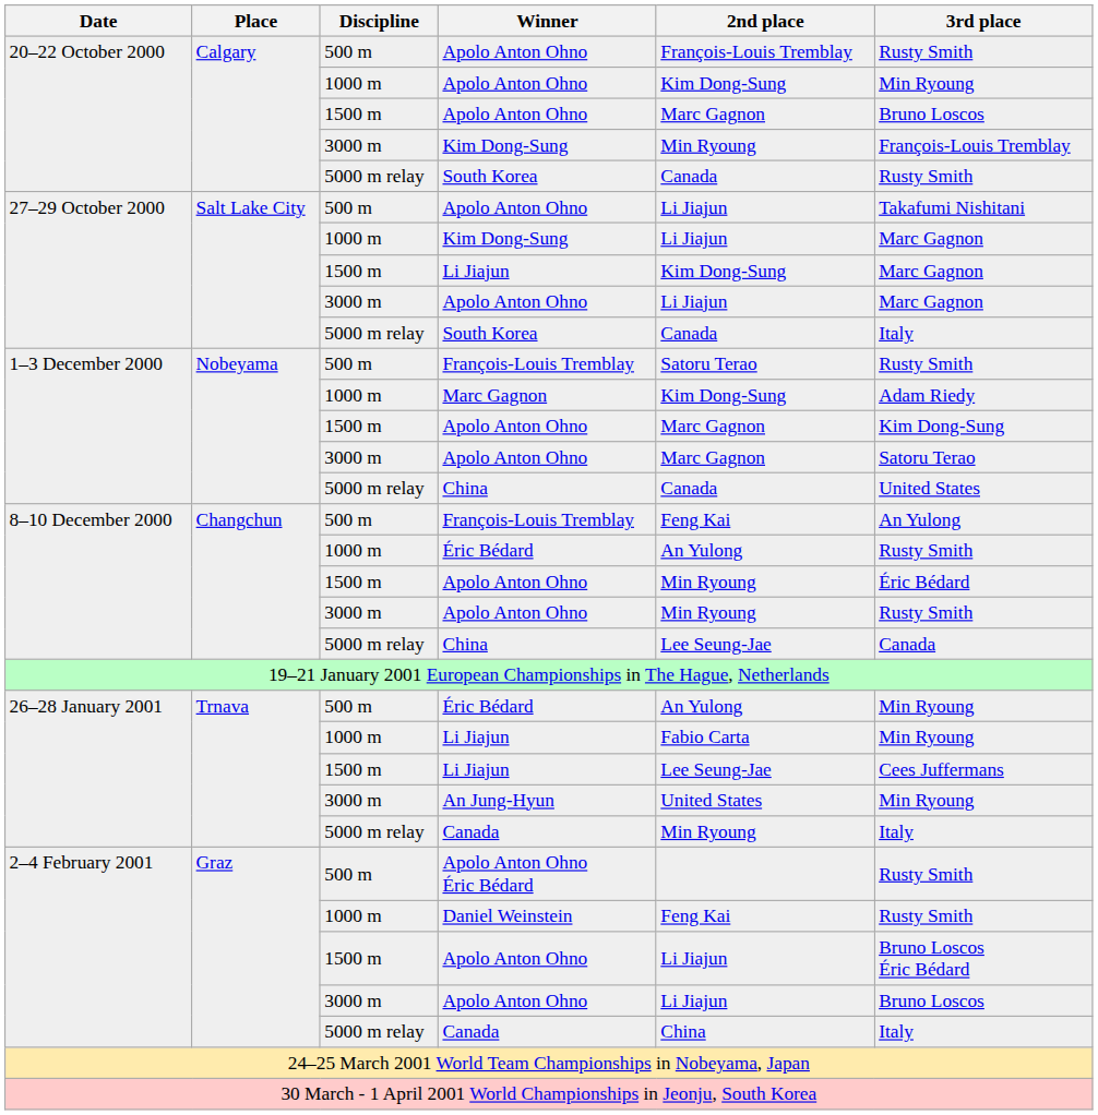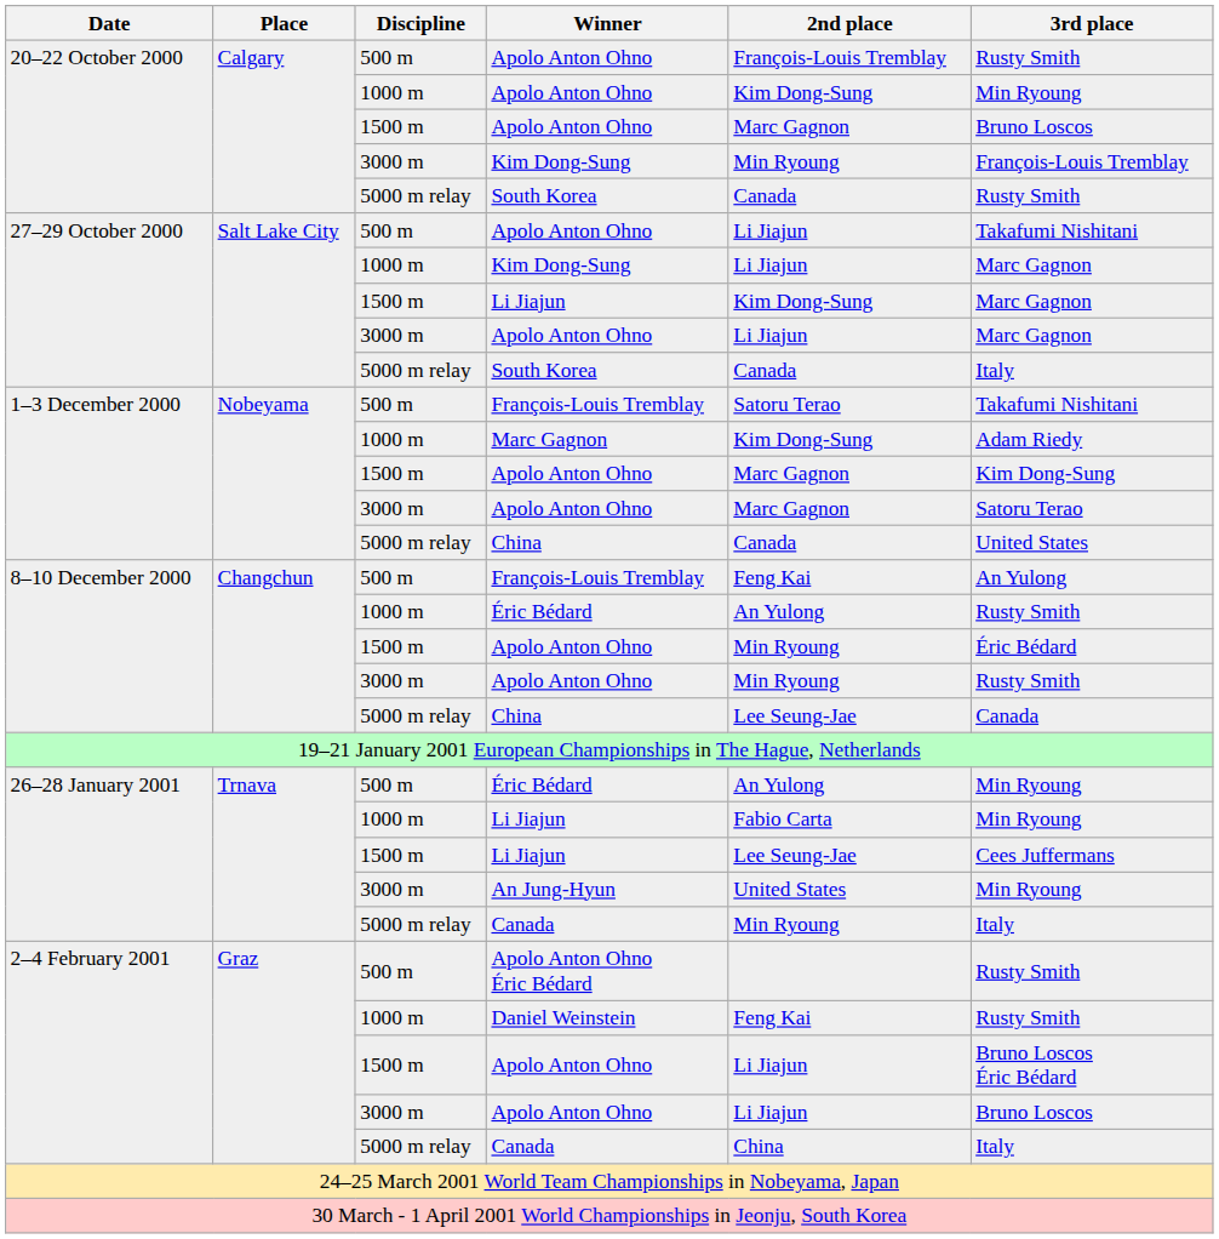1–3 December 2000 / François-Louis Tremblay | 3rd place: Rusty Smith -> Takafumi Nishitani
